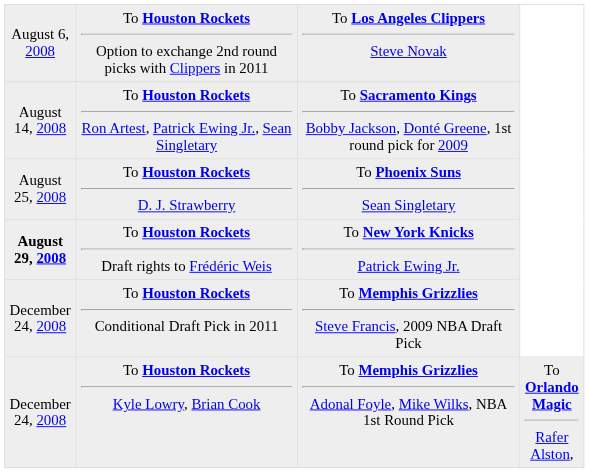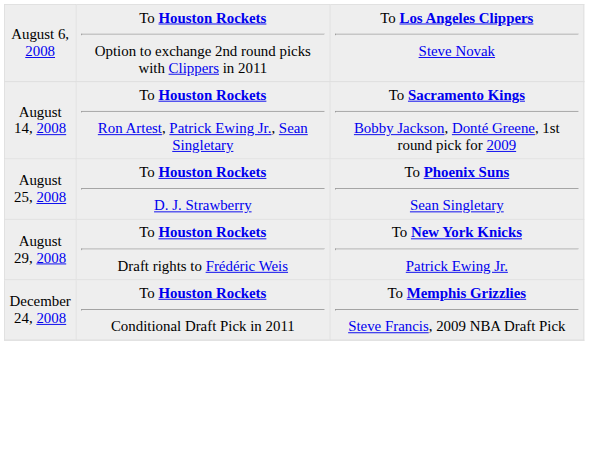To Houston Rockets Draft rights to Frédéric Weis | column 1: bold -> normal
- row: December 24, 2008 | To Houston Rockets Kyle Lowry, Brian Cook | To Memphis Grizzlies Adonal Foyle, Mike Wilks, NBA 1st Round Pick | To Orlando Magic Rafer Alston,
